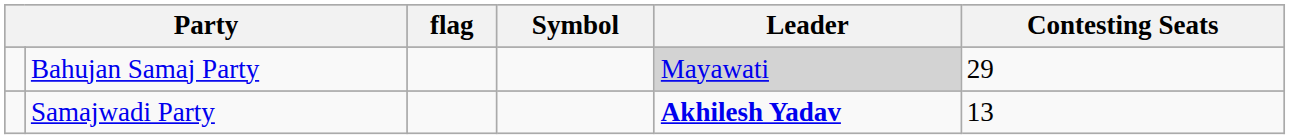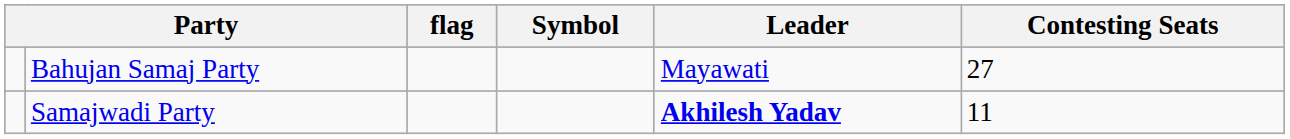Bahujan Samaj Party | Leader: lightgrey background -> no background
Bahujan Samaj Party | Contesting Seats: 29 -> 27
Samajwadi Party | Contesting Seats: 13 -> 11
